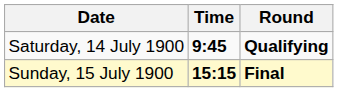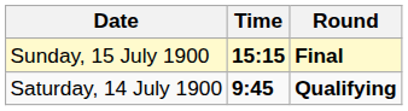rows swapped: Saturday, 14 July 1900 <-> Sunday, 15 July 1900
